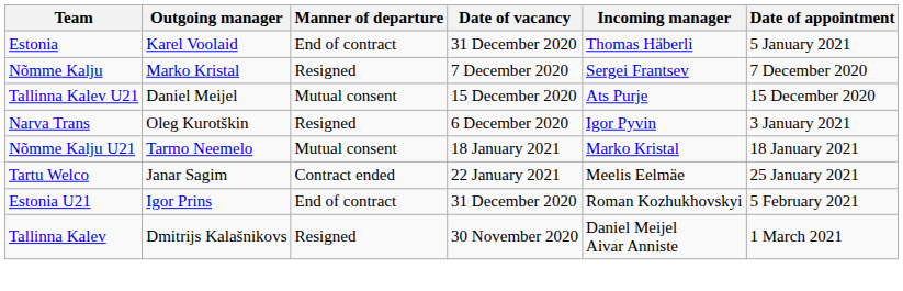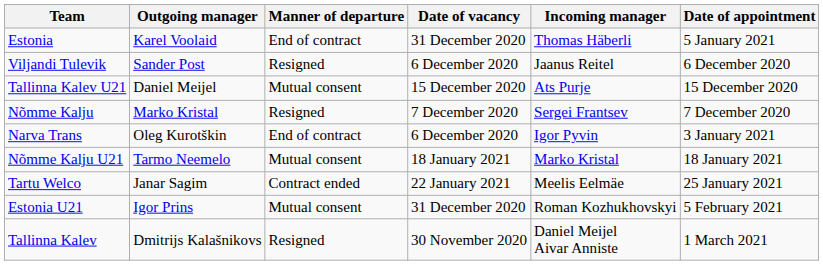+ row: Viljandi Tulevik | Sander Post | Resigned | 6 December 2020 | Jaanus Reitel | 6 December 2020
rows swapped: Nõmme Kalju <-> Tallinna Kalev U21
Narva Trans | Manner of departure: Resigned -> End of contract
Estonia U21 | Manner of departure: End of contract -> Mutual consent
